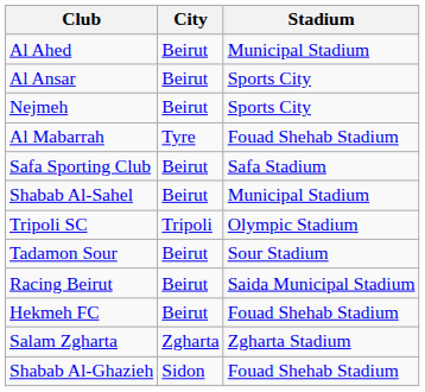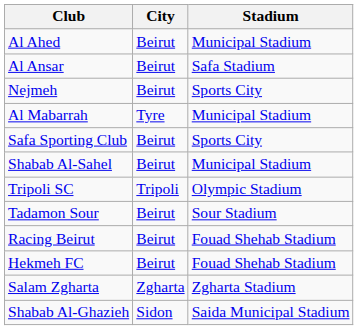Al Ansar | Stadium: Sports City -> Safa Stadium
Al Mabarrah | Stadium: Fouad Shehab Stadium -> Municipal Stadium
Safa Sporting Club | Stadium: Safa Stadium -> Sports City
Racing Beirut | Stadium: Saida Municipal Stadium -> Fouad Shehab Stadium
Shabab Al-Ghazieh | Stadium: Fouad Shehab Stadium -> Saida Municipal Stadium
